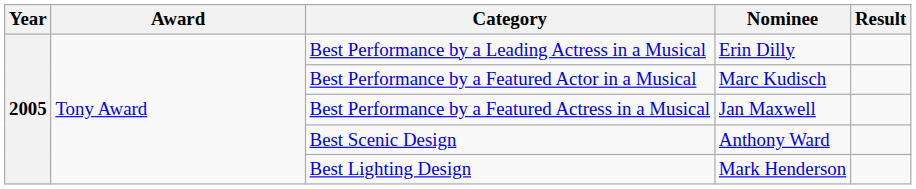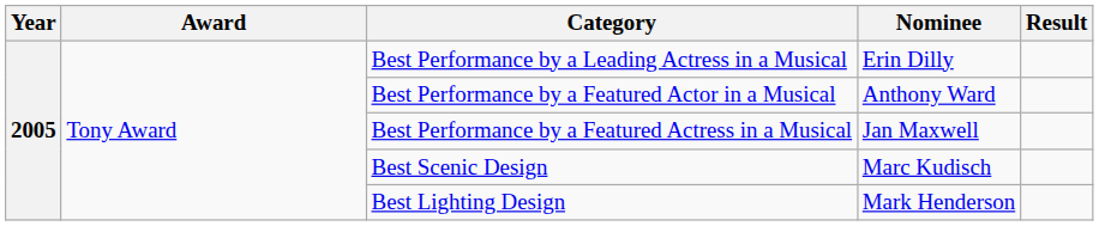Best Performance by a Featured Actor in a Musical | Nominee: Marc Kudisch -> Anthony Ward
Best Scenic Design | Nominee: Anthony Ward -> Marc Kudisch
